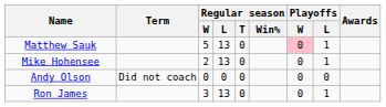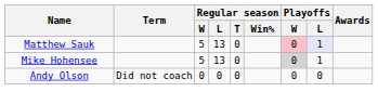Matthew Sauk | Playoffs / L: no background -> lavender background
Mike Hohensee | Regular season / W: 2 -> 5
Mike Hohensee | Playoffs / W: no background -> lightgrey background
- row: Ron James | 3 | 13 | 0 | 0 | 1
